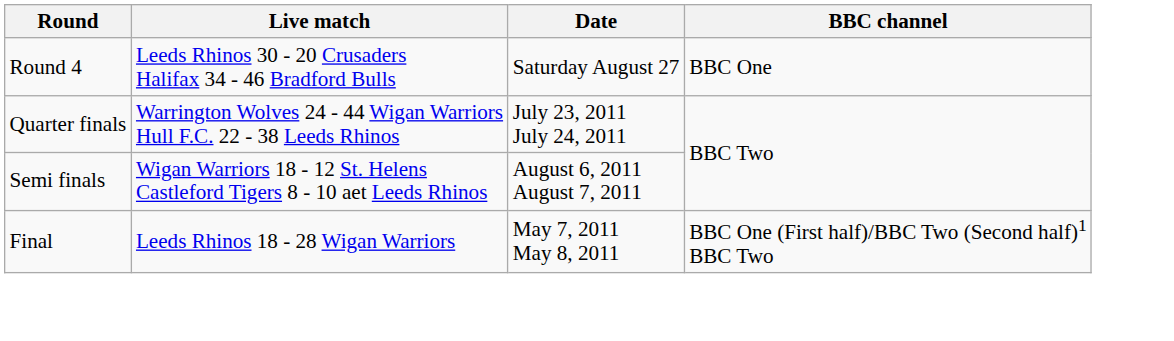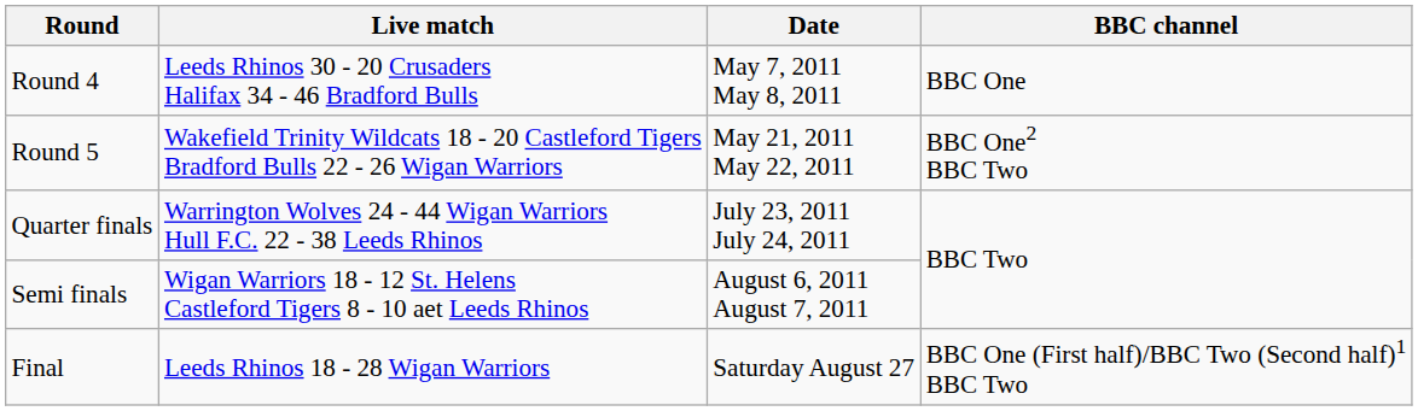Round 4 | Date: Saturday August 27 -> May 7, 2011 May 8, 2011
+ row: Round 5 | Wakefield Trinity Wildcats 18 - 20 Castleford Tigers Bradford Bulls 22 - 26 Wigan Warriors | May 21, 2011 May 22, 2011 | BBC One2 BBC Two
Final | Date: May 7, 2011 May 8, 2011 -> Saturday August 27
